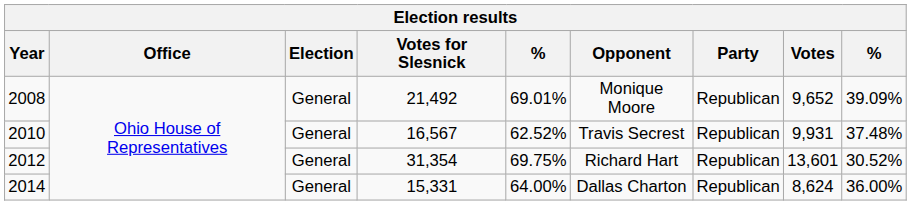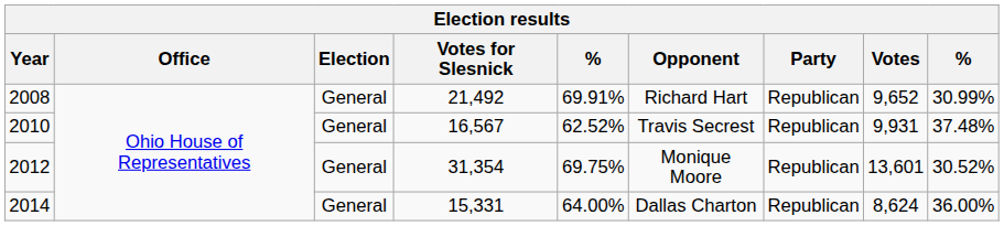2008 | column 5: 69.01% -> 69.91%
2008 | Opponent: Monique Moore -> Richard Hart
2008 | column 9: 39.09% -> 30.99%
2012 | Opponent: Richard Hart -> Monique Moore
